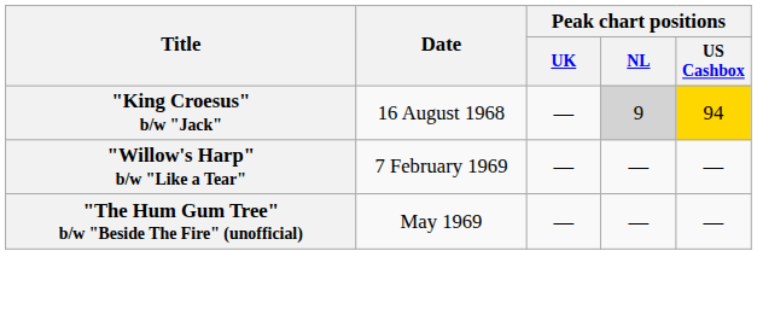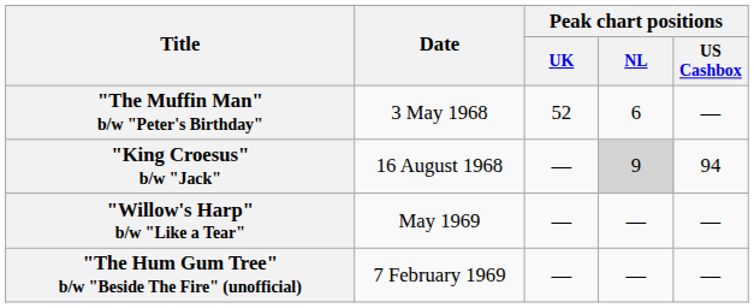+ row: "The Muffin Man" b/w "Peter's Birthday" | 3 May 1968 | 52 | 6 | —
"King Croesus" b/w "Jack" | Peak chart positions / US Cashbox: gold background -> no background
"Willow's Harp" b/w "Like a Tear" | Date: 7 February 1969 -> May 1969
"The Hum Gum Tree" b/w "Beside The Fire" (unofficial) | Date: May 1969 -> 7 February 1969
